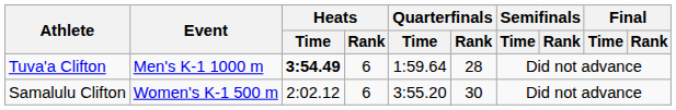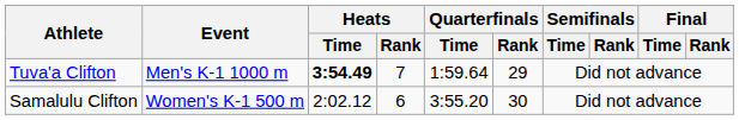Tuva'a Clifton | Heats / Rank: 6 -> 7
Tuva'a Clifton | Quarterfinals / Rank: 28 -> 29
